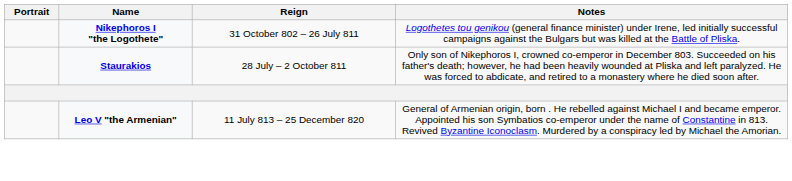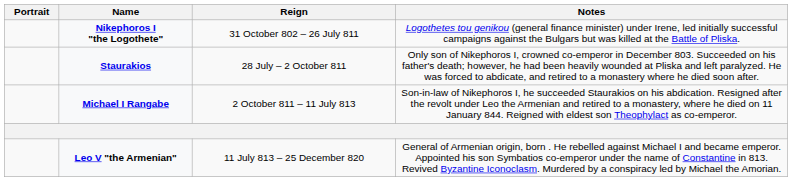+ row: Michael I Rangabe | 2 October 811 – 11 July 813 | Son-in-law of Nikephoros I, he succeeded Staurakios on his abdication. Resigned after the revolt under Leo the Armenian and retired to a monastery, where he died on 11 January 844. Reigned with eldest son Theophylact as co-emperor.
